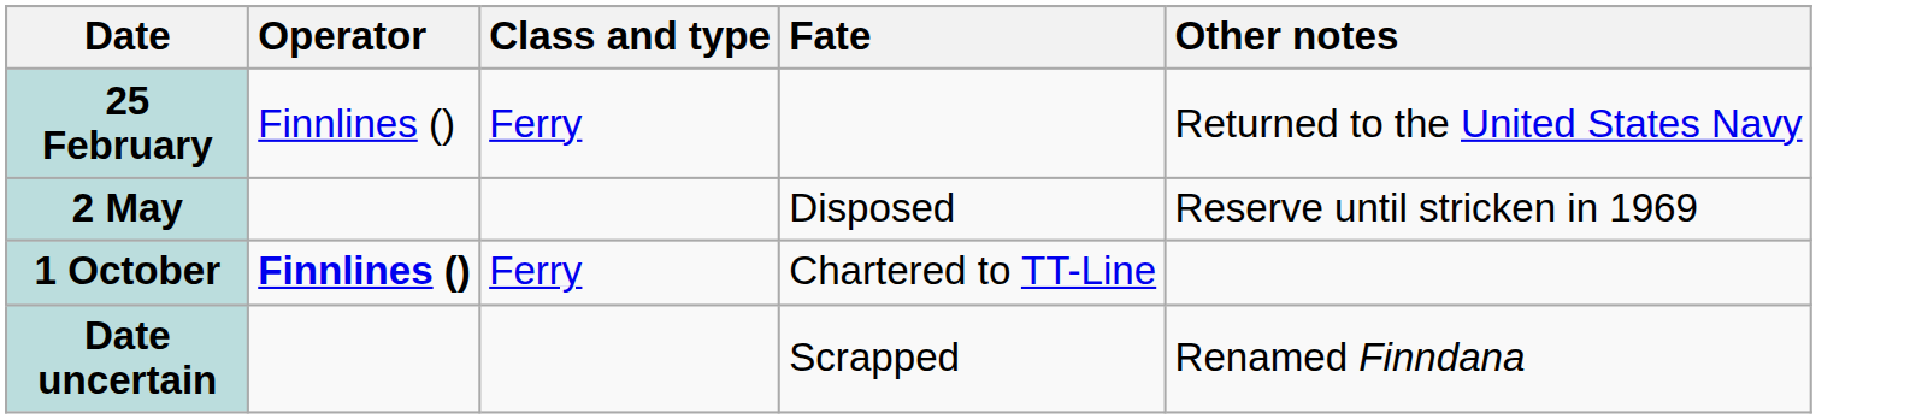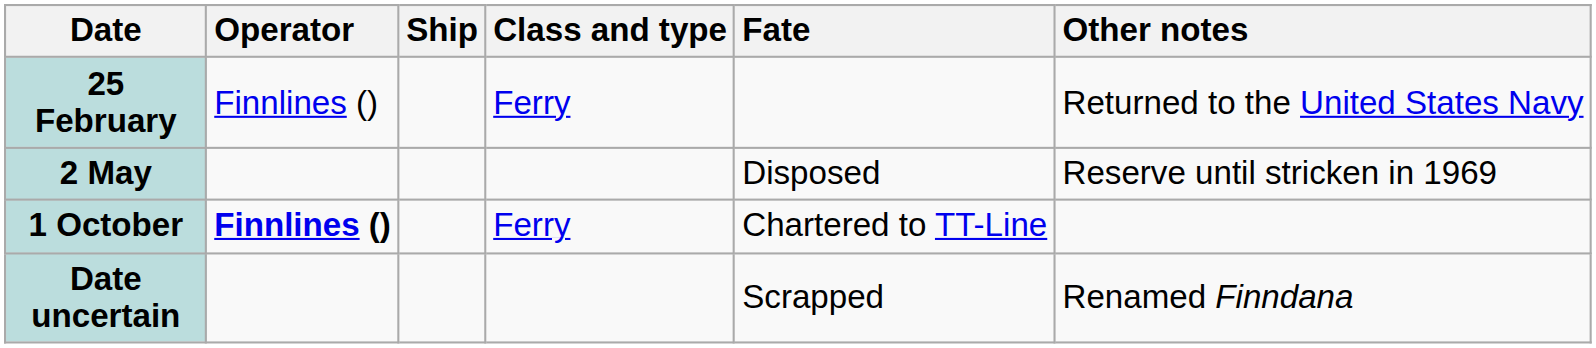+ column: Ship
